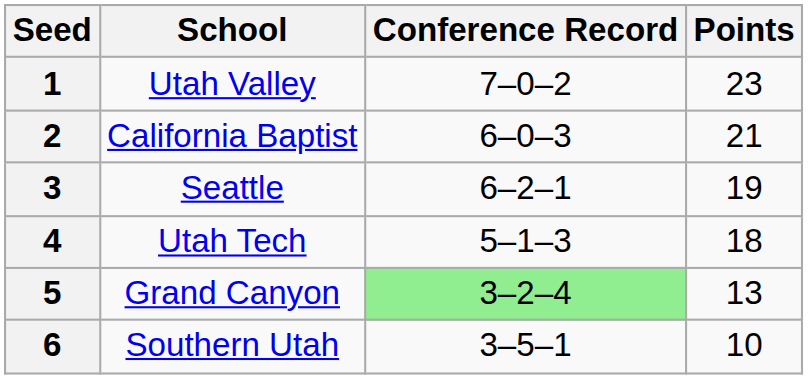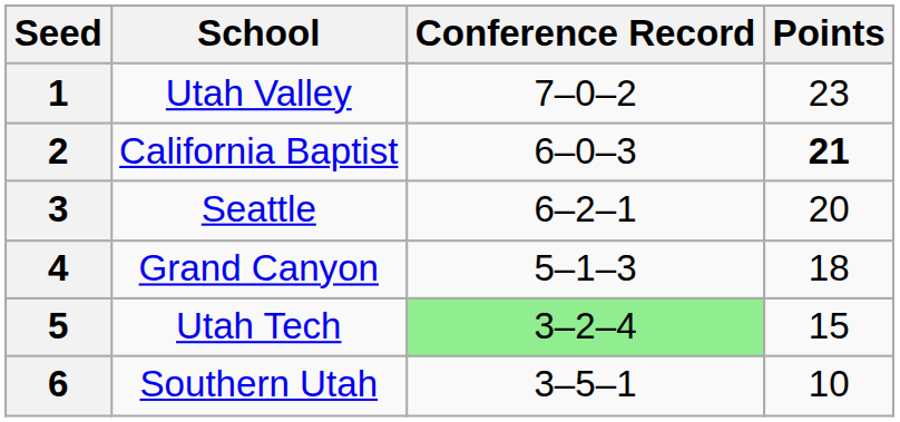2 | Points: normal -> bold
3 | Points: 19 -> 20
4 | School: Utah Tech -> Grand Canyon
5 | School: Grand Canyon -> Utah Tech
5 | Points: 13 -> 15
